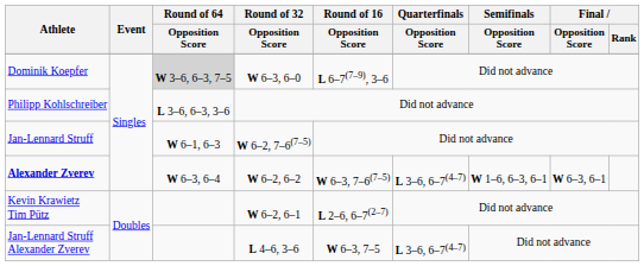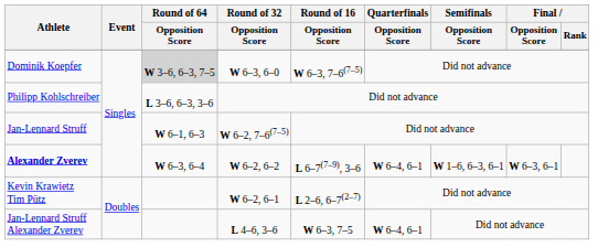Dominik Koepfer | Round of 16 / Opposition Score: L 6–7(7–9), 3–6 -> W 6–3, 7–6(7–5)
Alexander Zverev | Round of 16 / Opposition Score: W 6–3, 7–6(7–5) -> L 6–7(7–9), 3–6
Alexander Zverev | Quarterfinals / Opposition Score: L 3–6, 6–7(4–7) -> W 6–4, 6–1
Jan-Lennard Struff Alexander Zverev | Quarterfinals / Opposition Score: L 3–6, 6–7(4–7) -> W 6–4, 6–1
